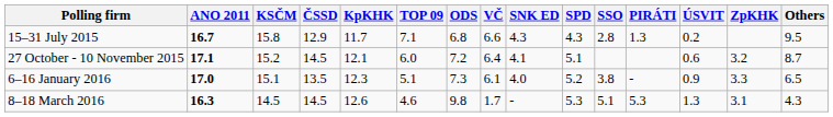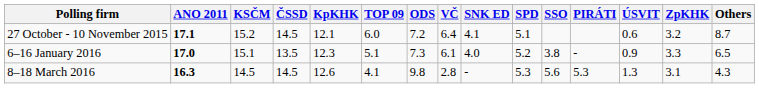- row: 15–31 July 2015 | 16.7 | 15.8 | 12.9 | 11.7 | 7.1 | 6.8 | 6.6 | 4.3 | 4.3 | 2.8 | 1.3 | 0.2 | 9.5
8–18 March 2016 | TOP 09: 4.6 -> 4.1
8–18 March 2016 | VČ: 1.7 -> 2.8
8–18 March 2016 | SSO: 5.1 -> 5.6
